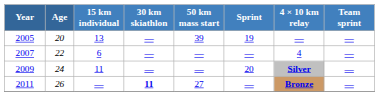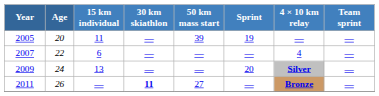2005 | 15 km individual: 13 -> 11
2009 | 15 km individual: 11 -> 13
